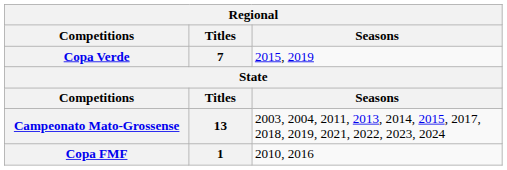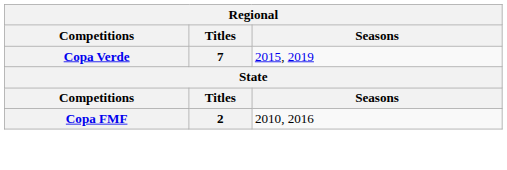- row: Campeonato Mato-Grossense | 13 | 2003, 2004, 2011, 2013, 2014, 2015, 2017, 2018, 2019, 2021, 2022, 2023, 2024
Copa FMF | Titles: 1 -> 2
